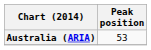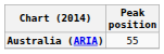Australia (ARIA) | Peak position: 53 -> 55
